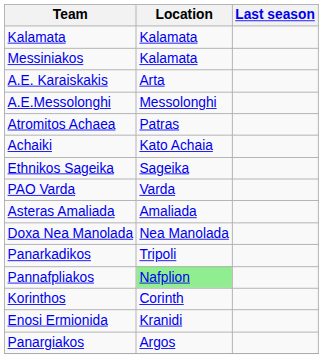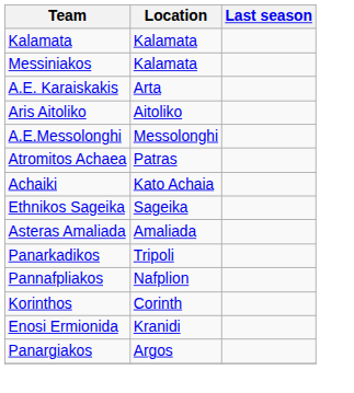+ row: Aris Aitoliko | Aitoliko
- row: PAO Varda | Varda
- row: Doxa Nea Manolada | Nea Manolada
Pannafpliakos | Location: lightgreen background -> no background
